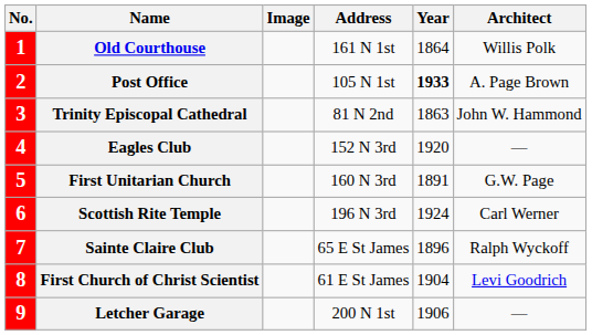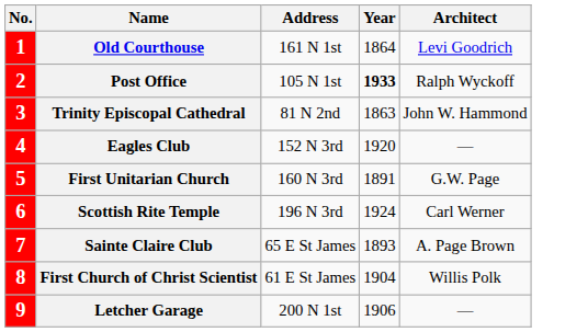- column: Image
Old Courthouse | Architect: Willis Polk -> Levi Goodrich
Post Office | Architect: A. Page Brown -> Ralph Wyckoff
Sainte Claire Club | Year: 1896 -> 1893
Sainte Claire Club | Architect: Ralph Wyckoff -> A. Page Brown
First Church of Christ Scientist | Architect: Levi Goodrich -> Willis Polk
